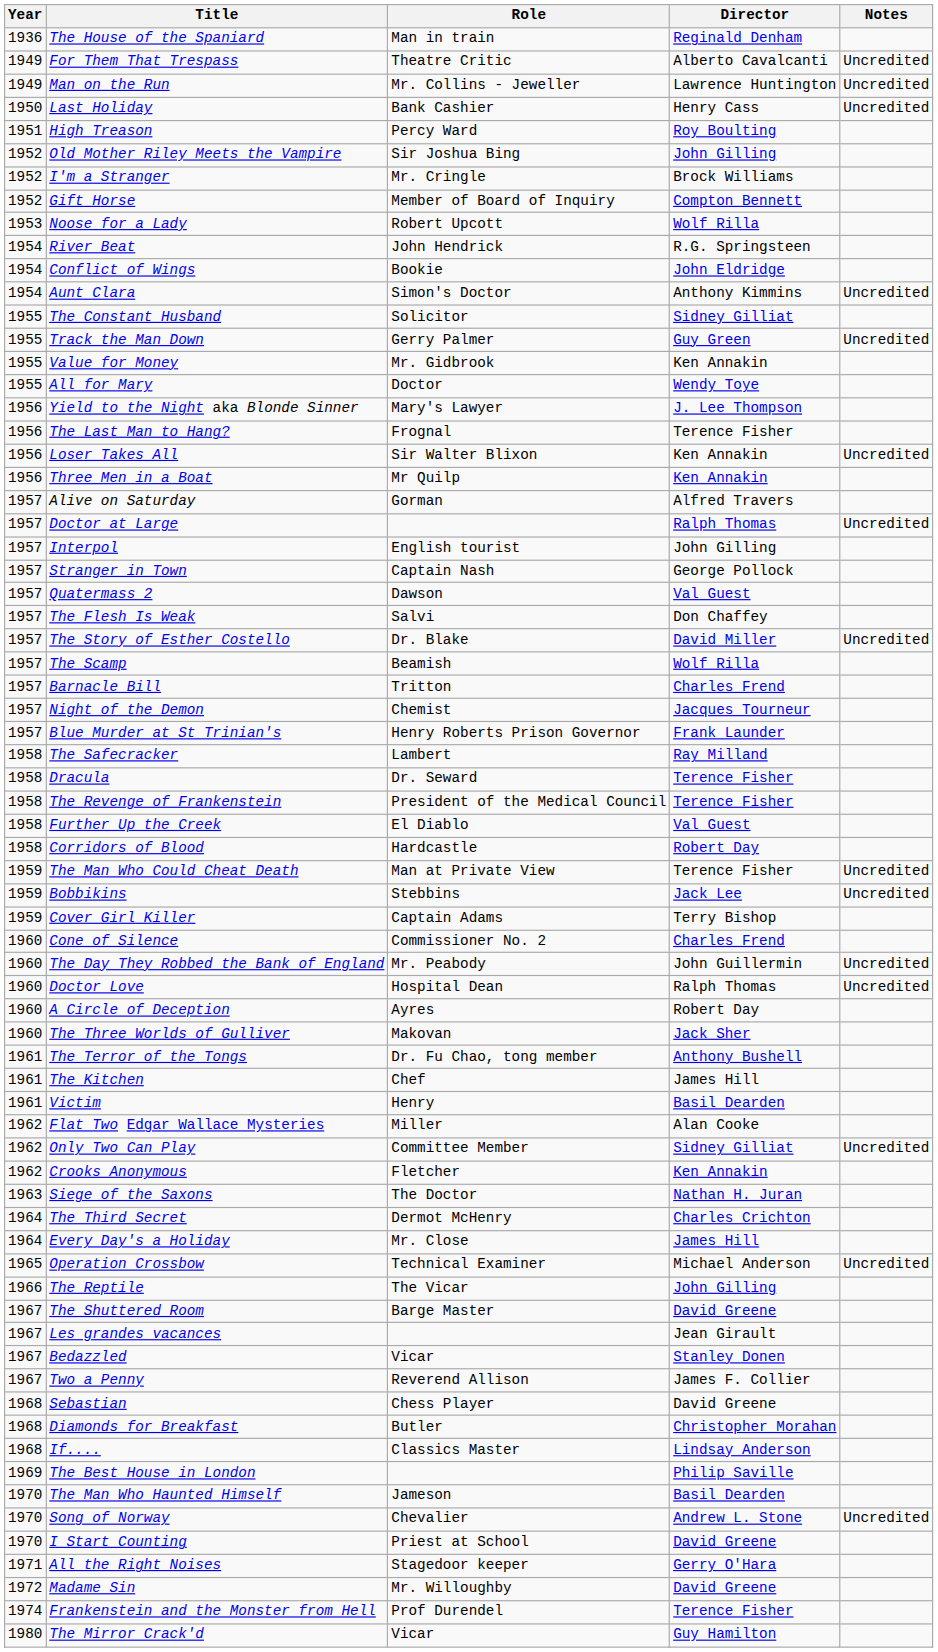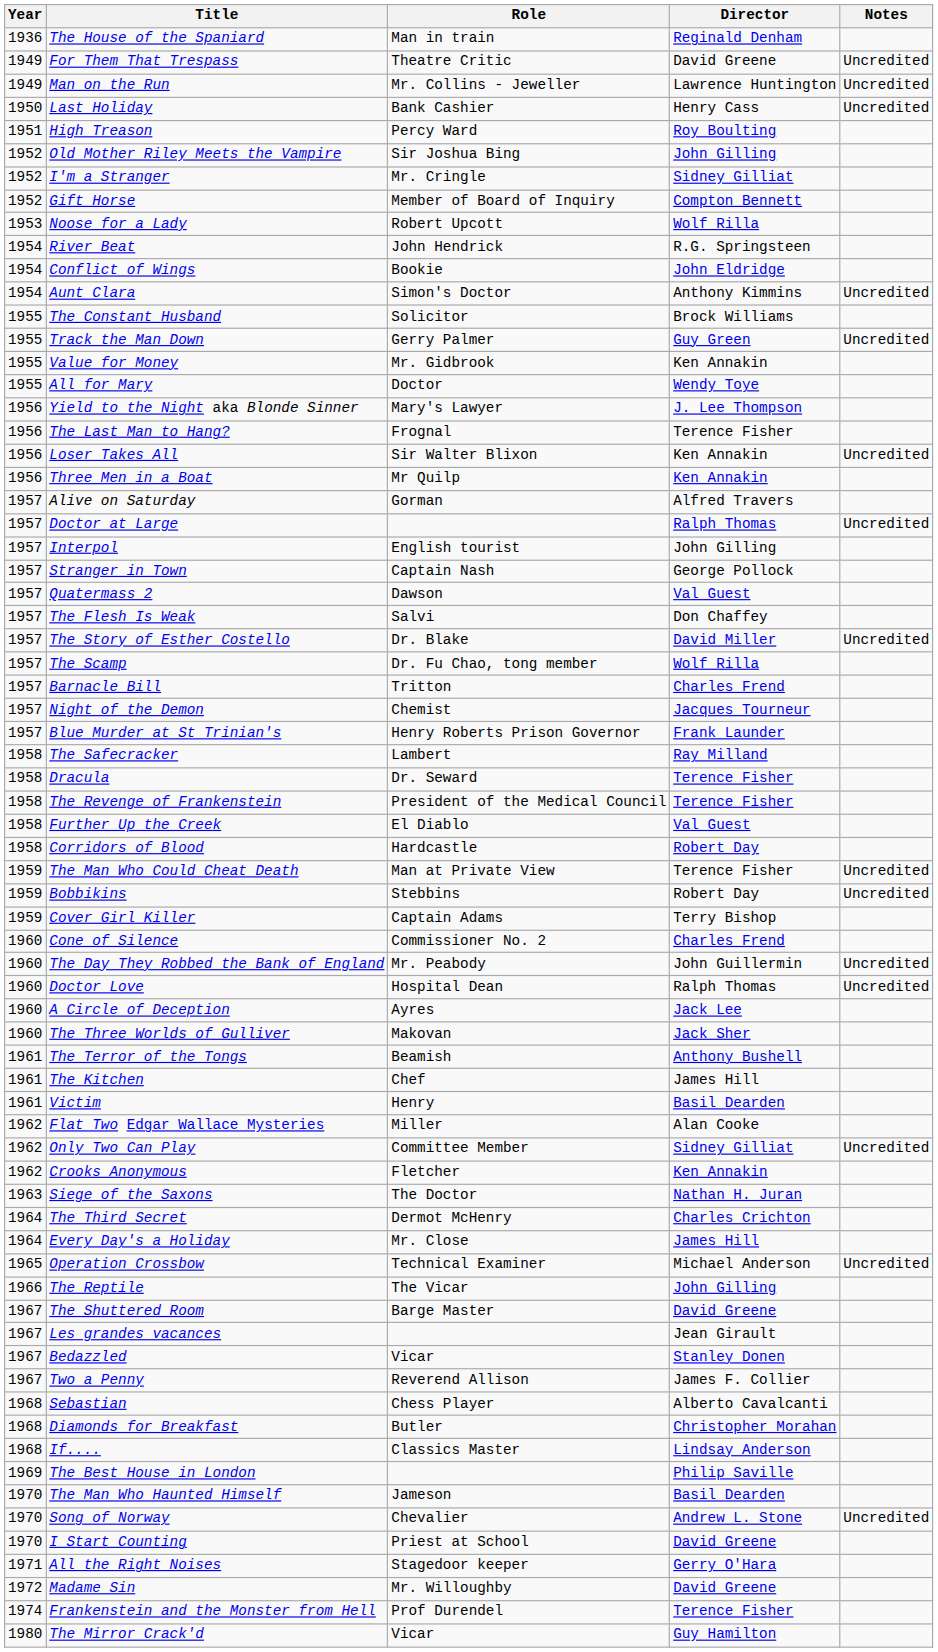For Them That Trespass | Director: Alberto Cavalcanti -> David Greene
I'm a Stranger | Director: Brock Williams -> Sidney Gilliat
The Constant Husband | Director: Sidney Gilliat -> Brock Williams
The Scamp | Role: Beamish -> Dr. Fu Chao, tong member
Bobbikins | Director: Jack Lee -> Robert Day
A Circle of Deception | Director: Robert Day -> Jack Lee
The Terror of the Tongs | Role: Dr. Fu Chao, tong member -> Beamish
Sebastian | Director: David Greene -> Alberto Cavalcanti
